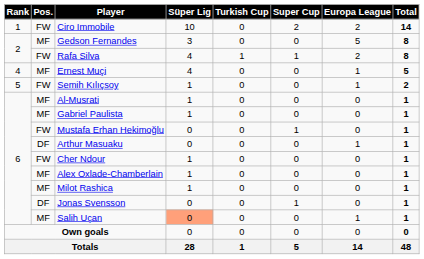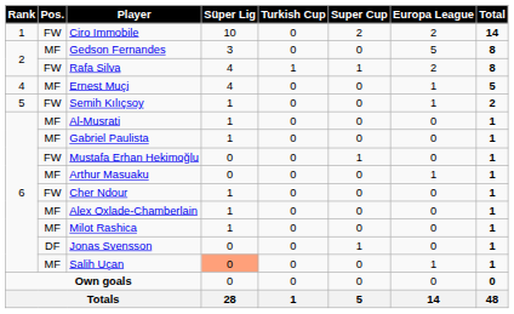Arthur Masuaku | Pos.: DF -> MF
